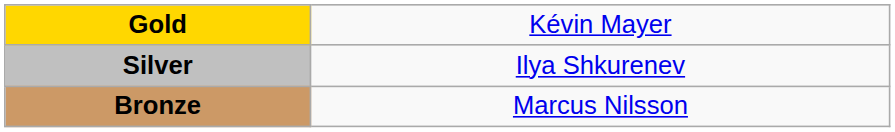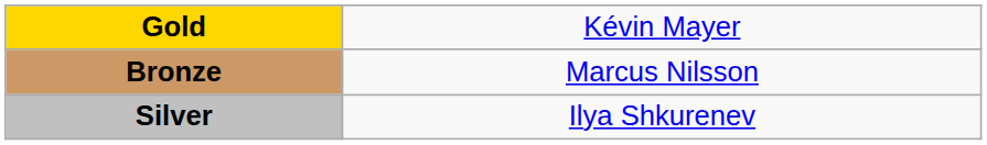rows swapped: Silver <-> Bronze
